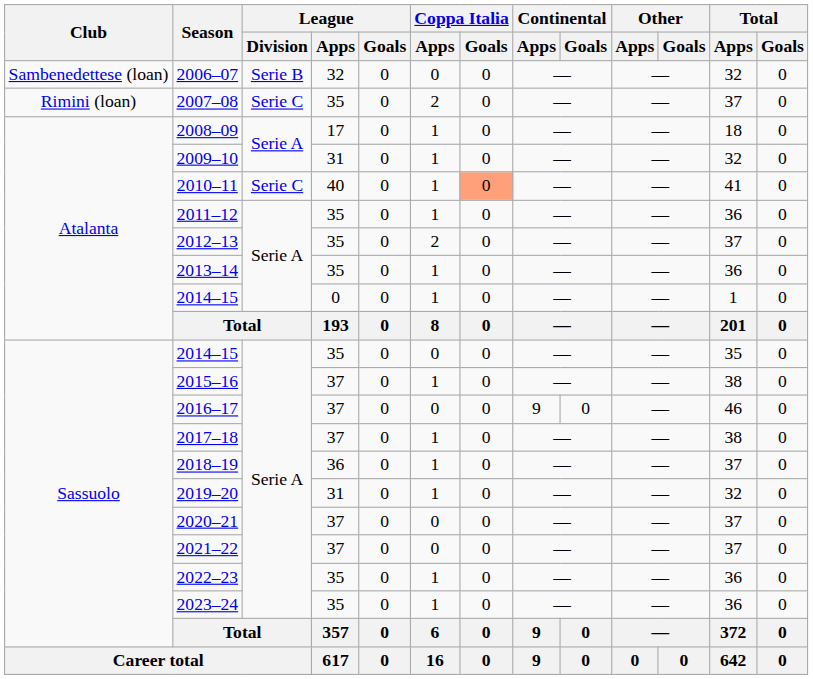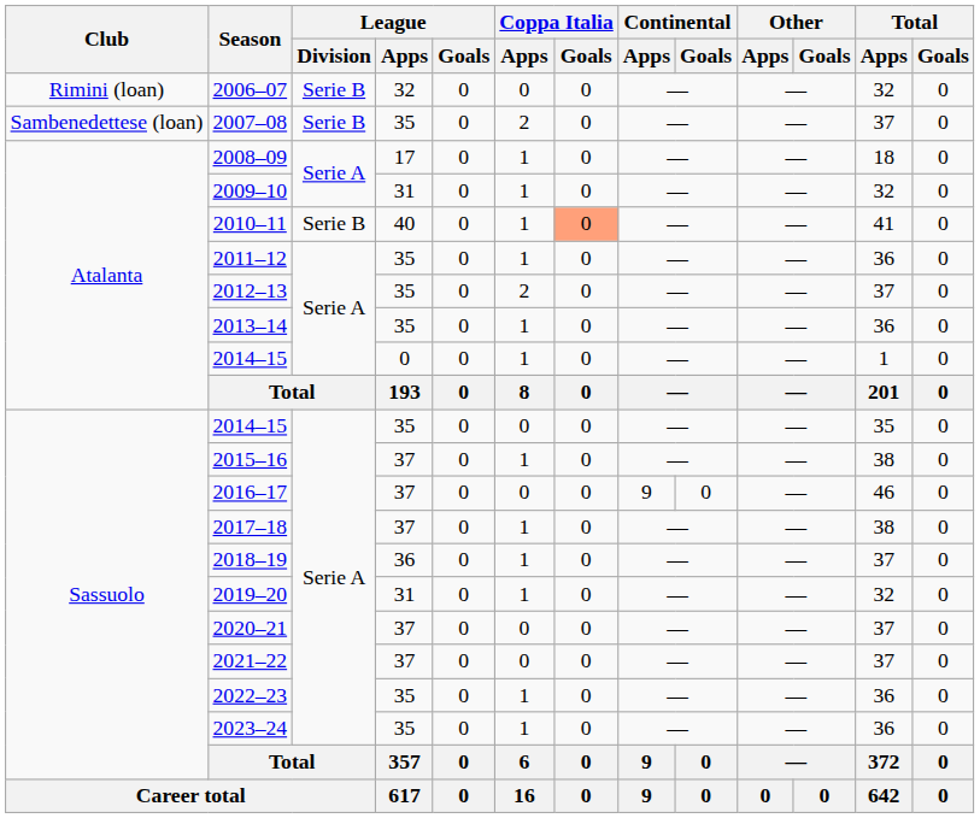2006–07 | Club: Sambenedettese (loan) -> Rimini (loan)
2007–08 | Club: Rimini (loan) -> Sambenedettese (loan)
2007–08 | League / Division: Serie C -> Serie B
2010–11 | League / Division: Serie C -> Serie B
